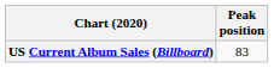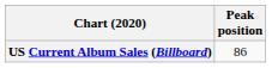US Current Album Sales (Billboard) | Peak position: 83 -> 86
